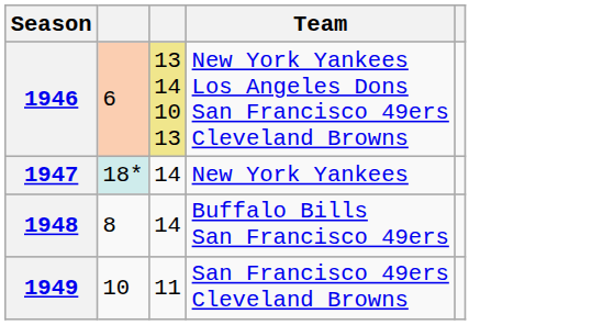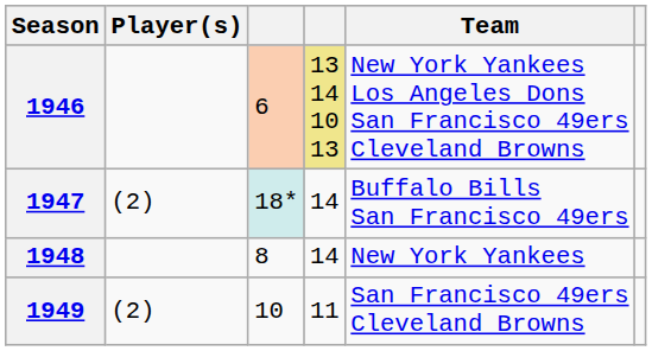+ column: Player(s) | (2) | (2)
1947 | Team: New York Yankees -> Buffalo Bills San Francisco 49ers
1948 | Team: Buffalo Bills San Francisco 49ers -> New York Yankees
